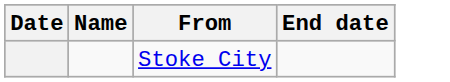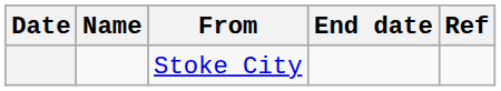+ column: Ref
